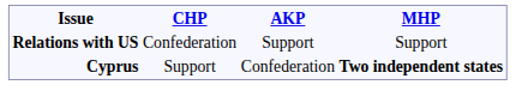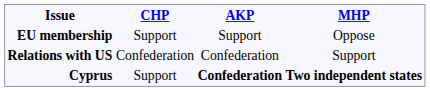+ row: EU membership | Support | Support | Oppose
Relations with US | AKP: Support -> Confederation
Cyprus | AKP: normal -> bold
